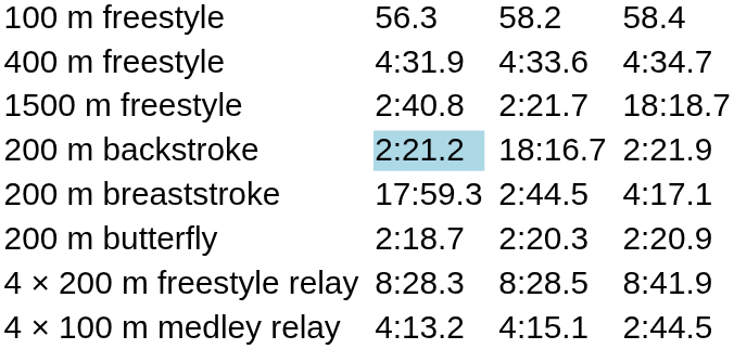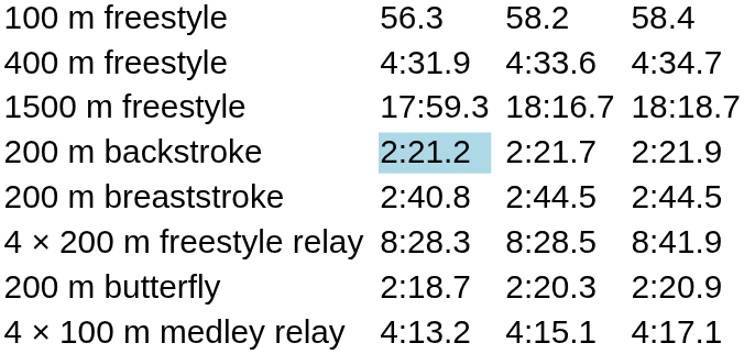1500 m freestyle | column 3: 2:40.8 -> 17:59.3
1500 m freestyle | column 5: 2:21.7 -> 18:16.7
200 m backstroke | column 5: 18:16.7 -> 2:21.7
200 m breaststroke | column 3: 17:59.3 -> 2:40.8
200 m breaststroke | column 7: 4:17.1 -> 2:44.5
rows swapped: 200 m butterfly <-> 4 × 200 m freestyle relay
4 × 100 m medley relay | column 7: 2:44.5 -> 4:17.1
